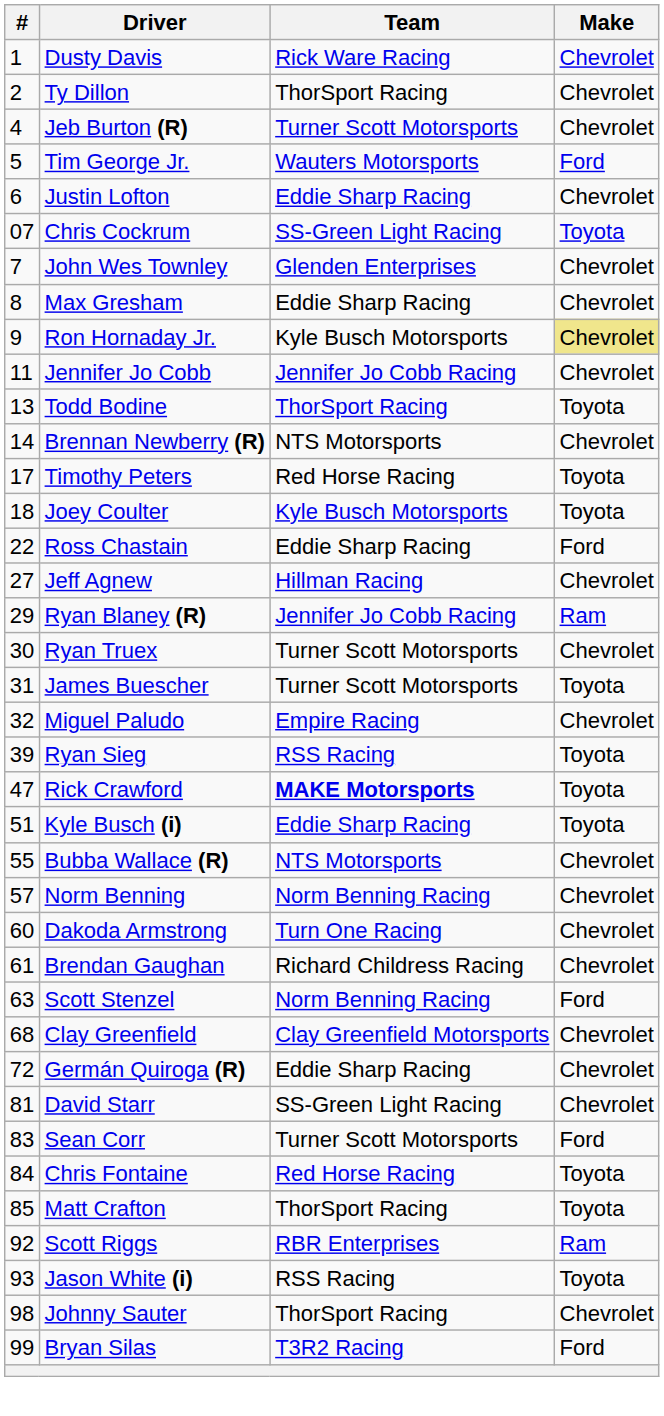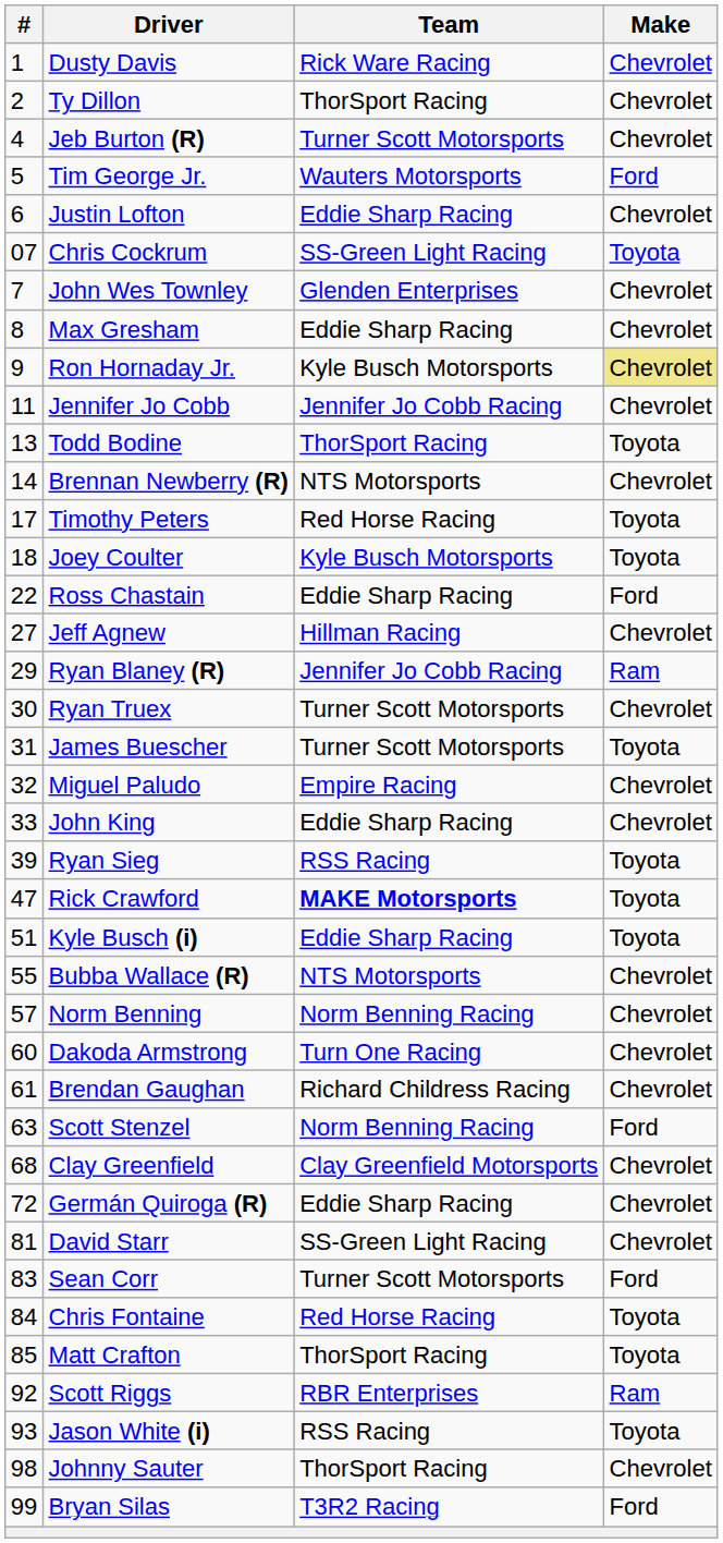+ row: 33 | John King | Eddie Sharp Racing | Chevrolet
